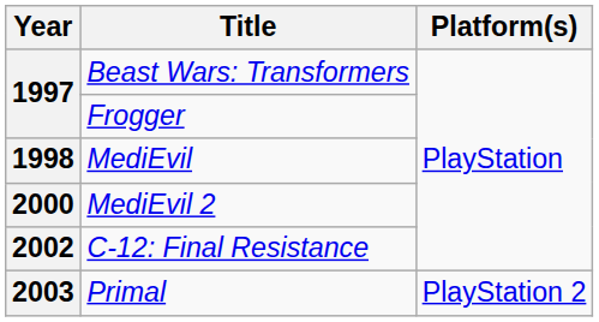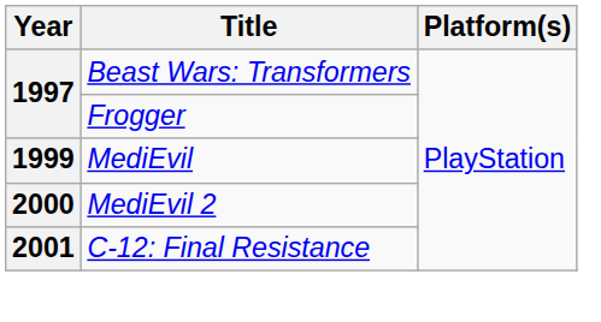MediEvil | Year: 1998 -> 1999
C-12: Final Resistance | Year: 2002 -> 2001
- row: 2003 | Primal | PlayStation 2
